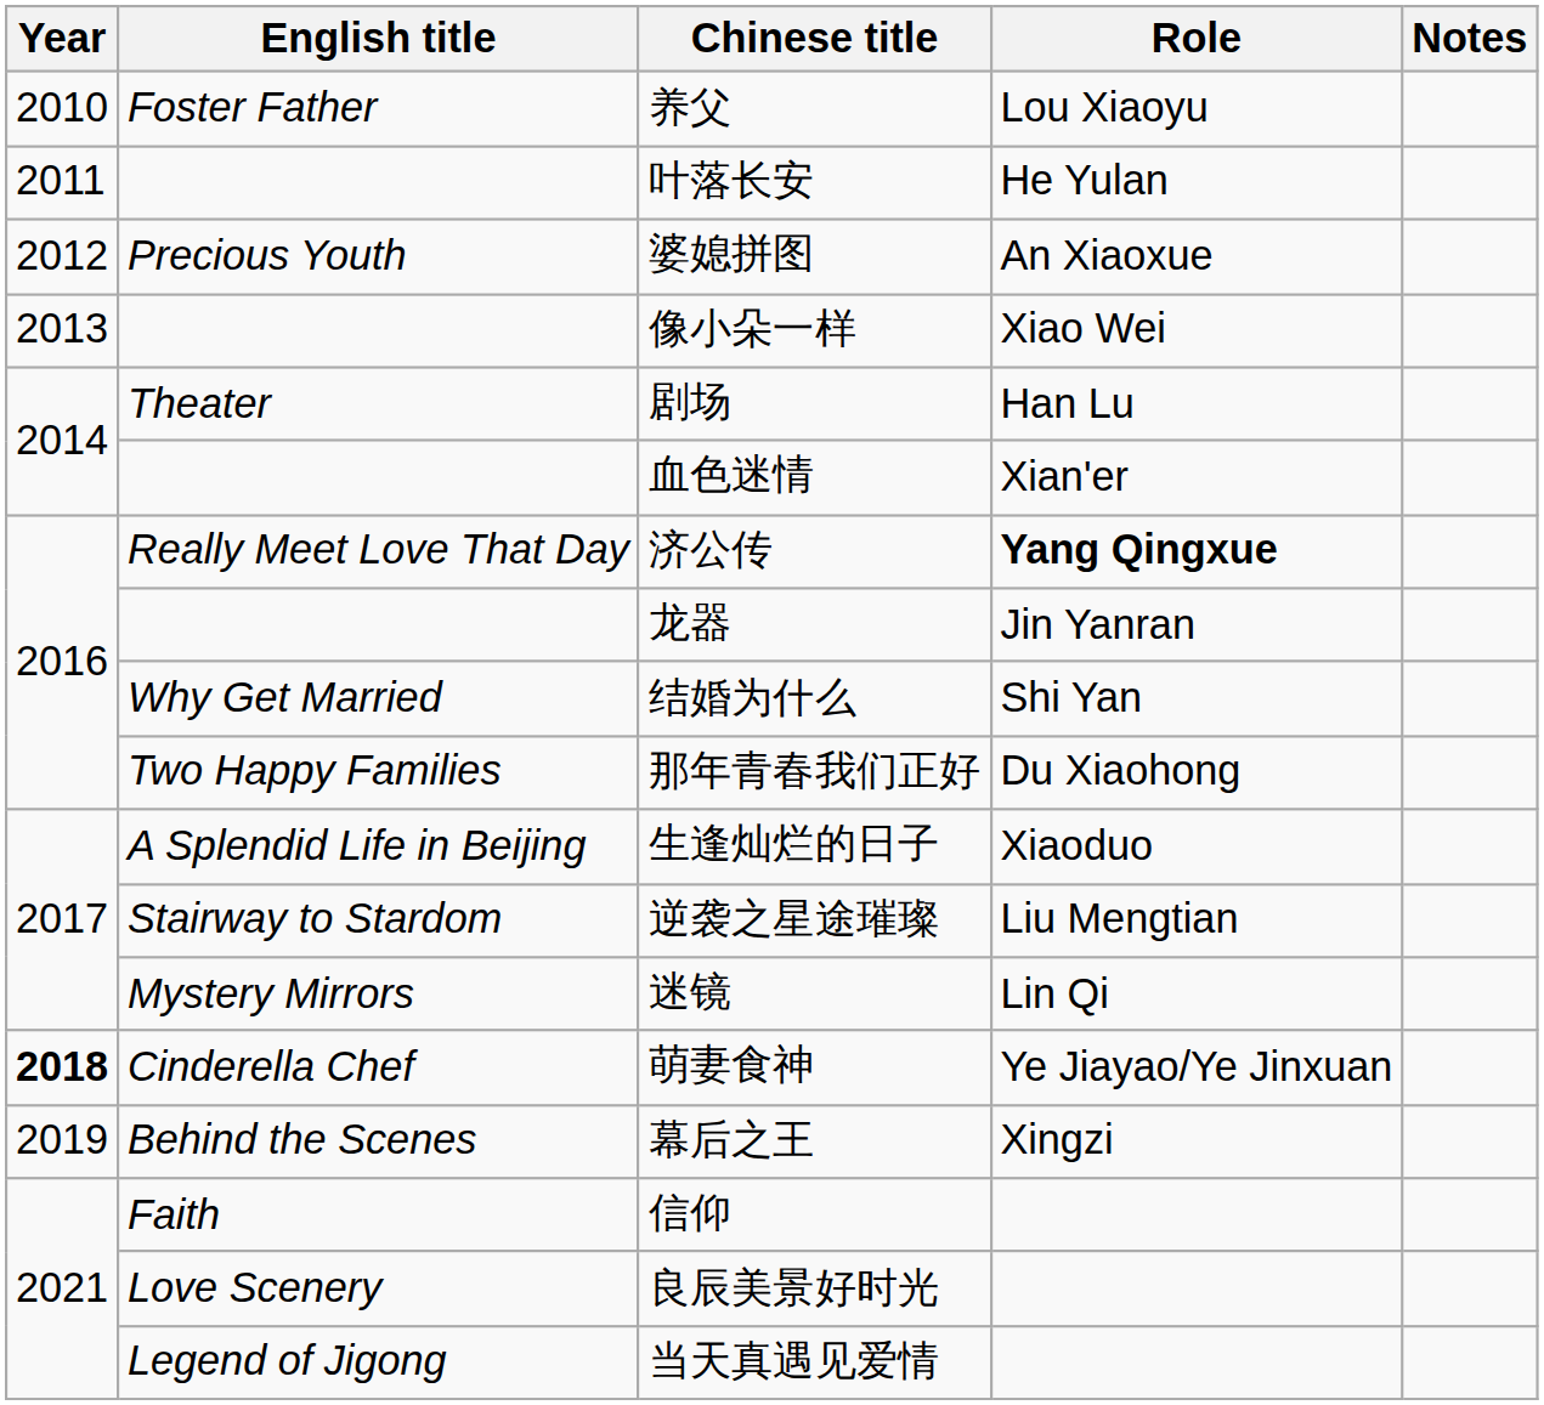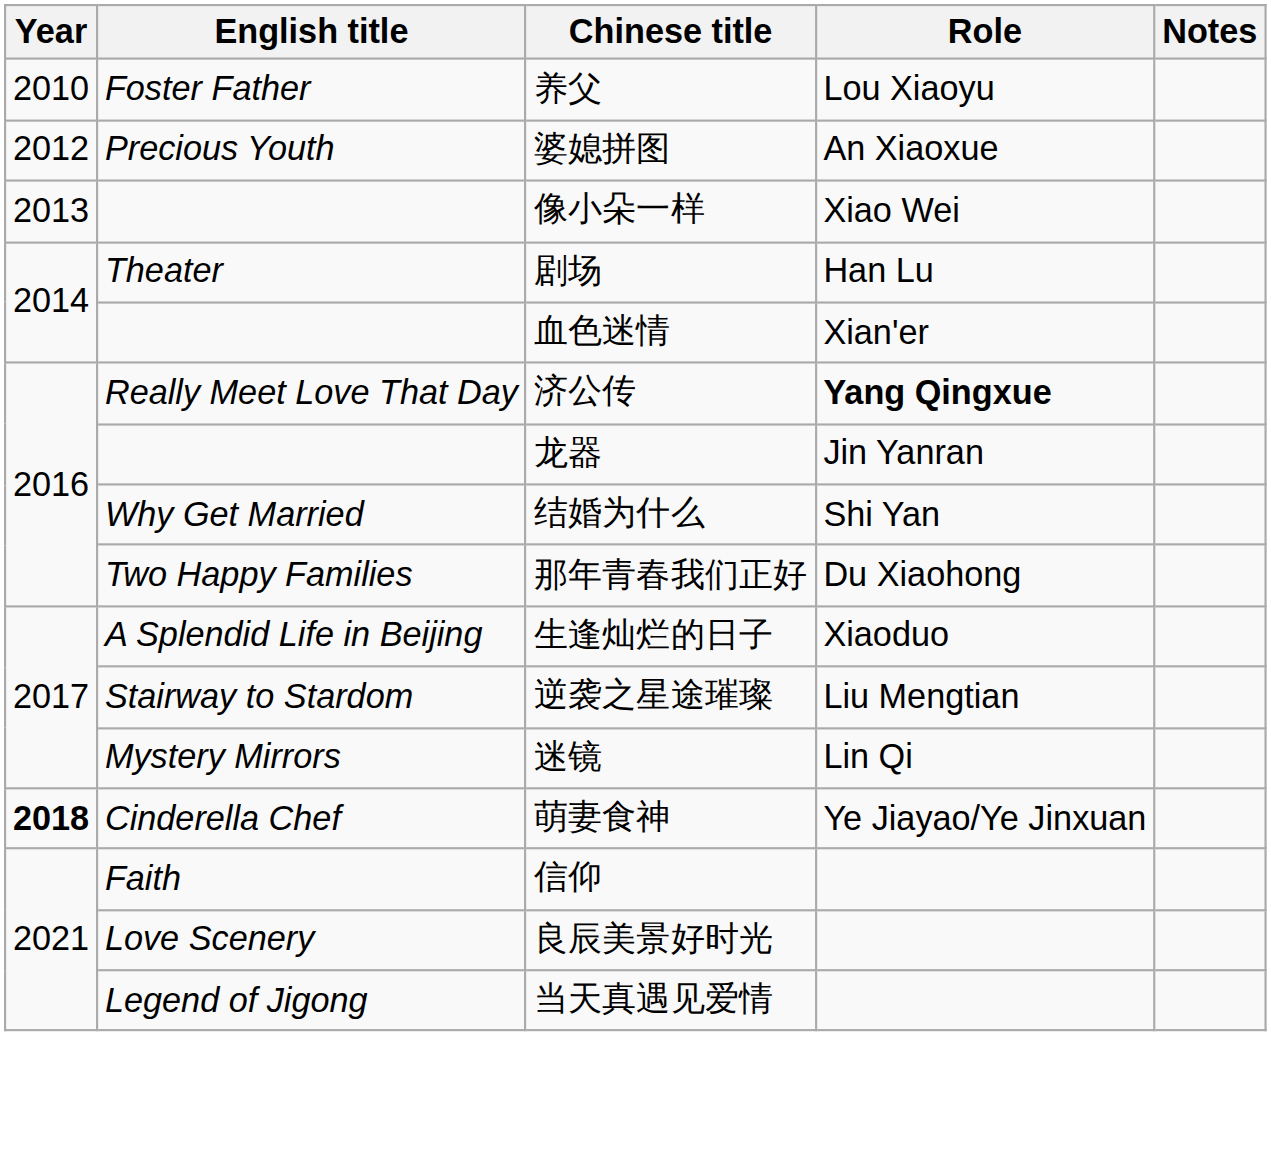- row: 2011 | 叶落长安 | He Yulan
- row: 2019 | Behind the Scenes | 幕后之王 | Xingzi
